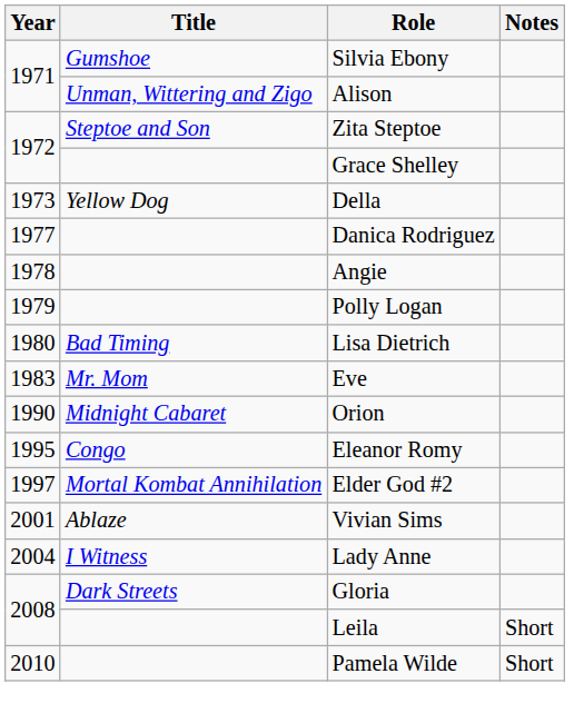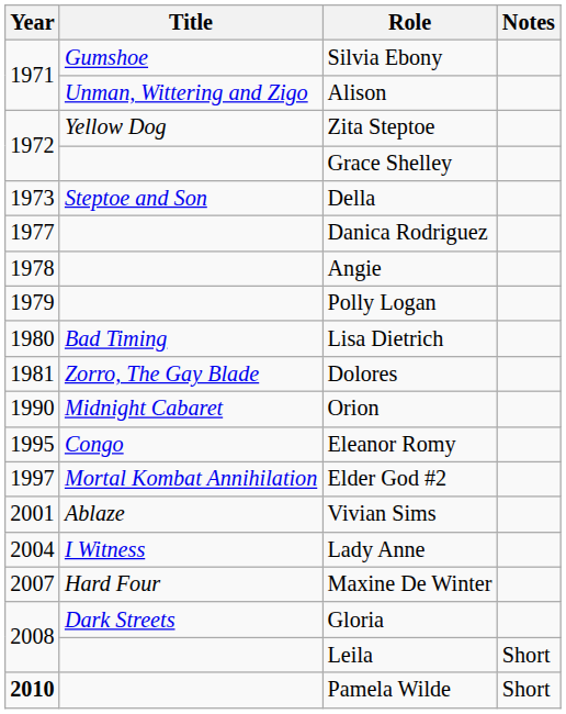Zita Steptoe | Title: Steptoe and Son -> Yellow Dog
Della | Title: Yellow Dog -> Steptoe and Son
+ row: 1981 | Zorro, The Gay Blade | Dolores
- row: 1983 | Mr. Mom | Eve
+ row: 2007 | Hard Four | Maxine De Winter
Pamela Wilde | Year: normal -> bold
